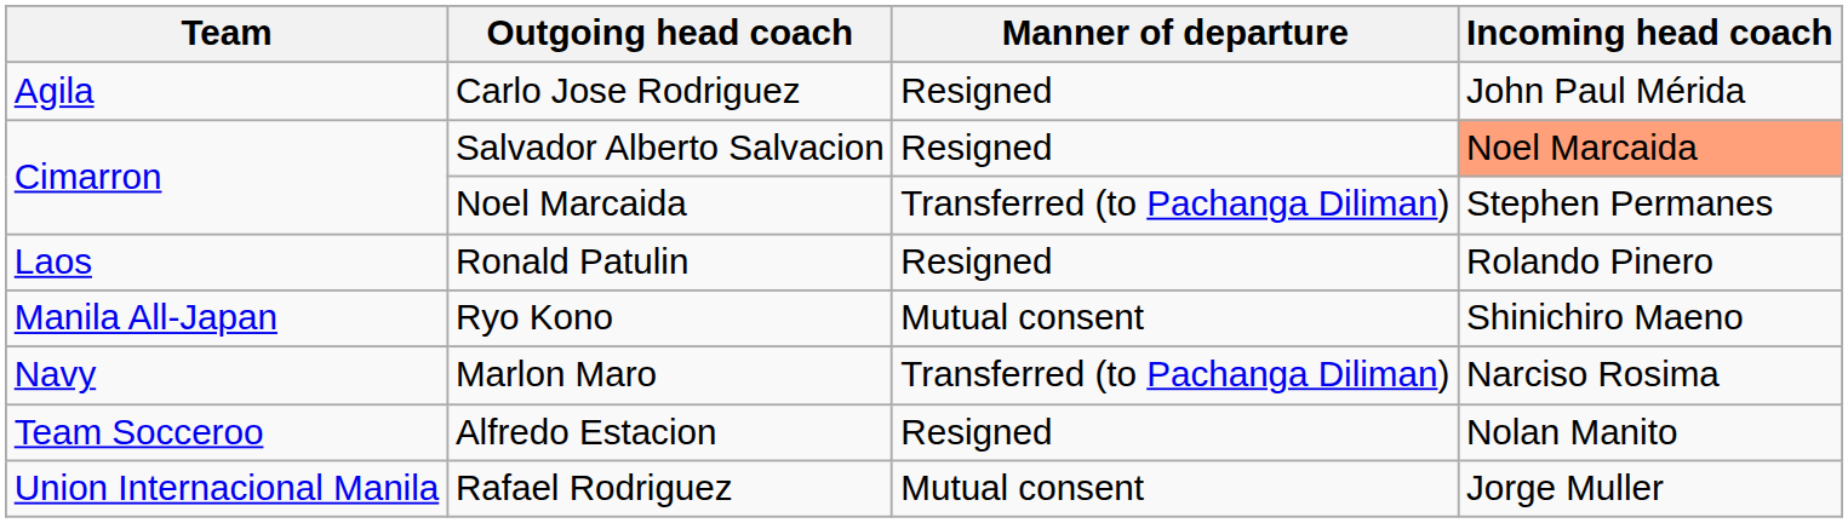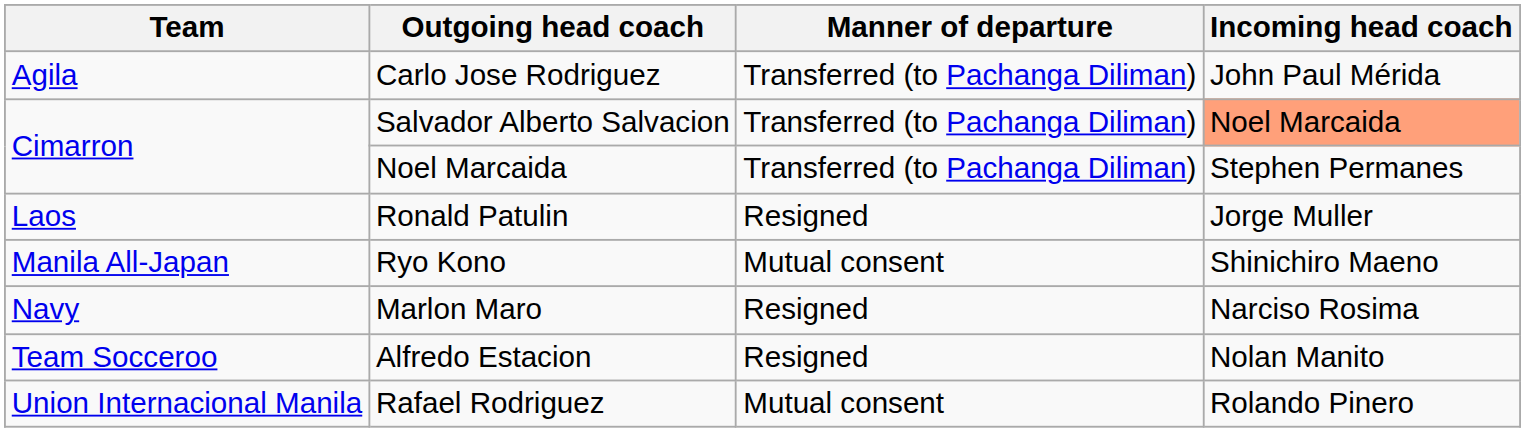Carlo Jose Rodriguez | Manner of departure: Resigned -> Transferred (to Pachanga Diliman)
Salvador Alberto Salvacion | Manner of departure: Resigned -> Transferred (to Pachanga Diliman)
Ronald Patulin | Incoming head coach: Rolando Pinero -> Jorge Muller
Marlon Maro | Manner of departure: Transferred (to Pachanga Diliman) -> Resigned
Rafael Rodriguez | Incoming head coach: Jorge Muller -> Rolando Pinero
